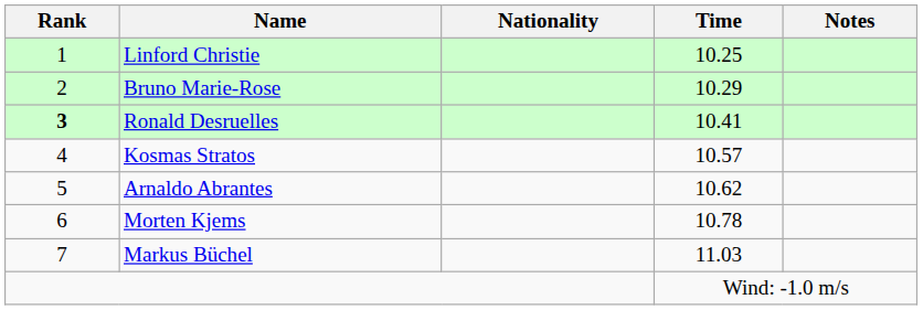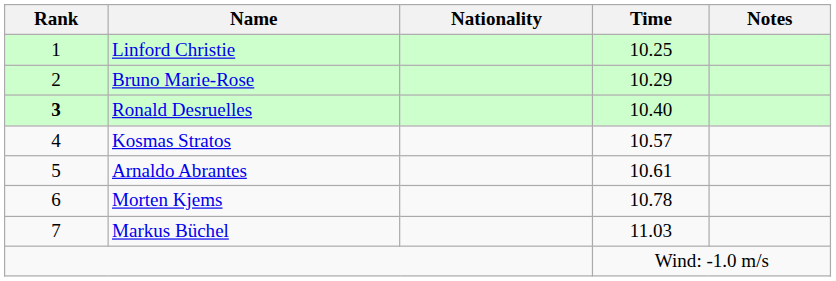Ronald Desruelles | Time: 10.41 -> 10.40
Arnaldo Abrantes | Time: 10.62 -> 10.61
